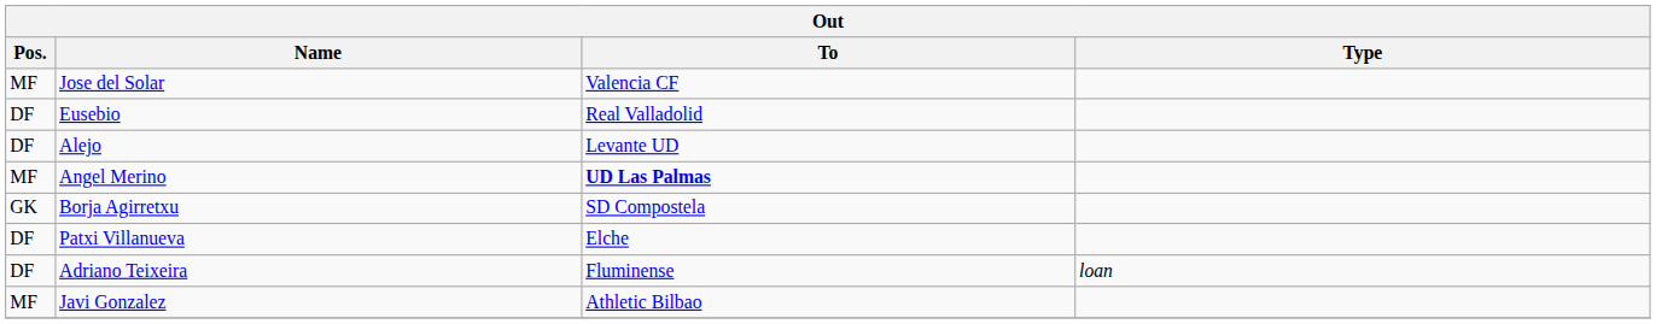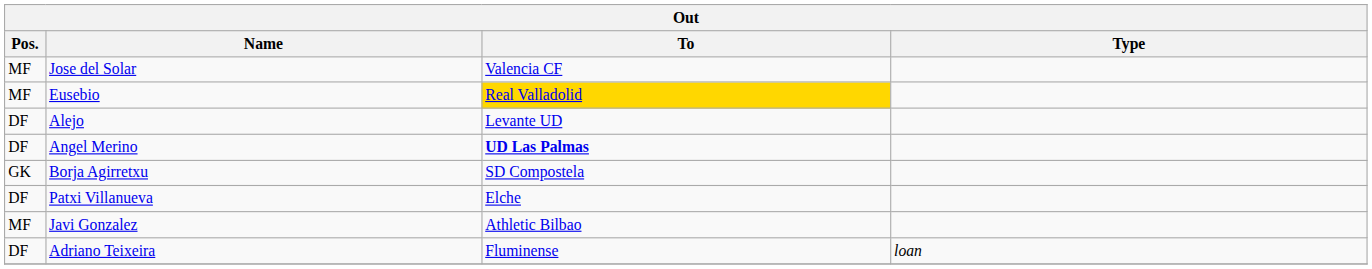Eusebio | Pos.: DF -> MF
Eusebio | To: no background -> gold background
Angel Merino | Pos.: MF -> DF
rows swapped: Javi Gonzalez <-> Adriano Teixeira
